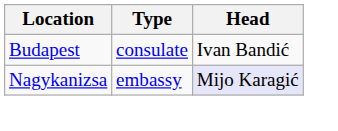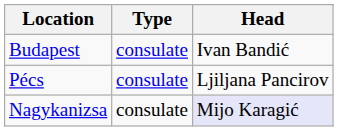+ row: Pécs | consulate | Ljiljana Pancirov
Nagykanizsa | Type: embassy -> consulate
